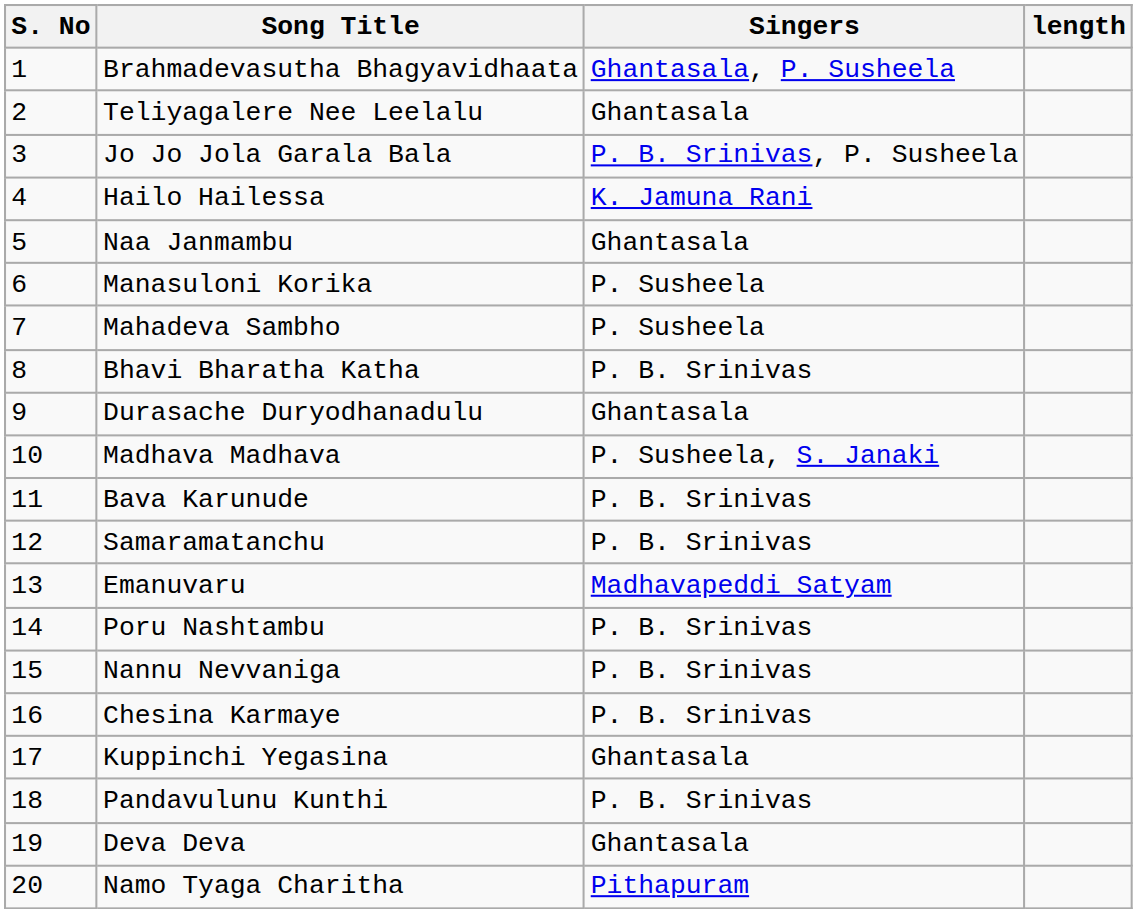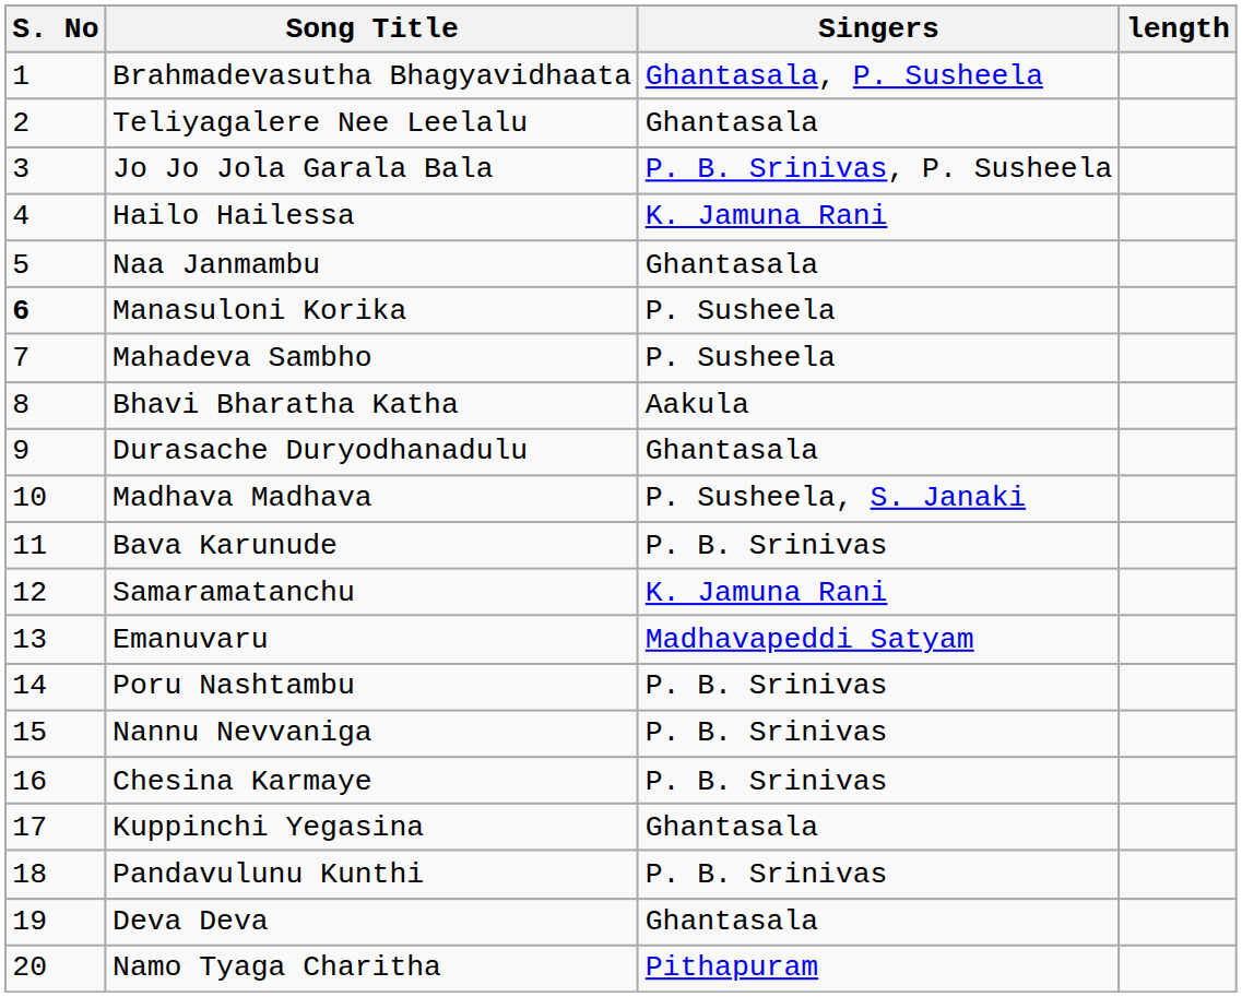Manasuloni Korika | S. No: normal -> bold
Bhavi Bharatha Katha | Singers: P. B. Srinivas -> Aakula
Samaramatanchu | Singers: P. B. Srinivas -> K. Jamuna Rani
